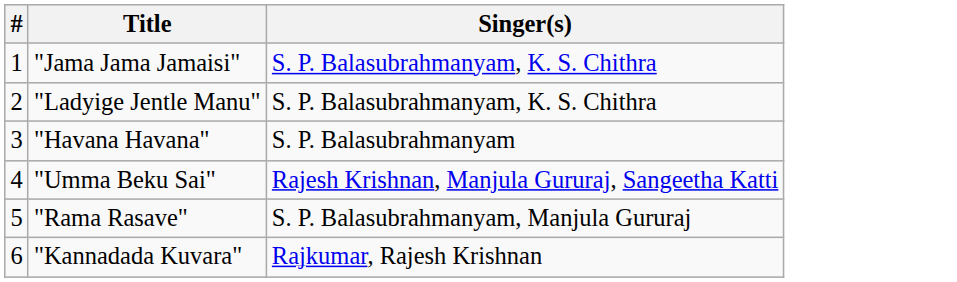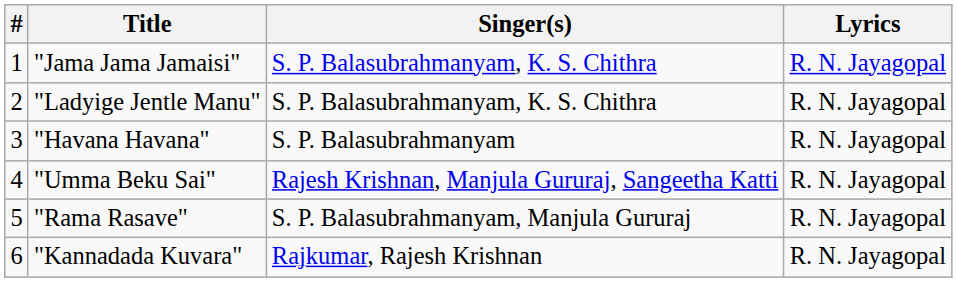+ column: Lyrics | R. N. Jayagopal | R. N. Jayagopal | R. N. Jayagopal | R. N. Jayagopal | R. N. Jayagopal | R. N. Jayagopal
